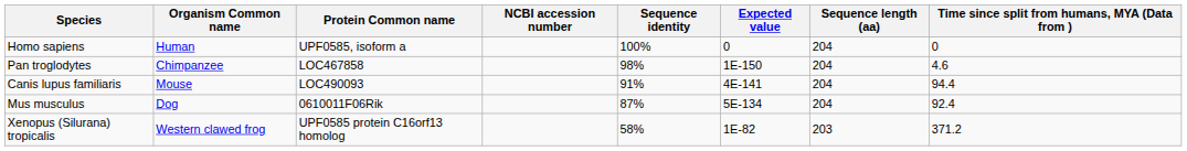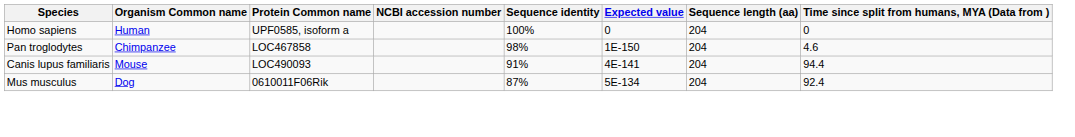- row: Xenopus (Silurana) tropicalis | Western clawed frog | UPF0585 protein C16orf13 homolog | 58% | 1E-82 | 203 | 371.2
